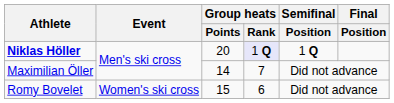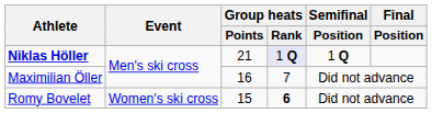Niklas Höller | Group heats / Points: 20 -> 21
Maximilian Öller | Group heats / Points: 14 -> 16
Romy Bovelet | Group heats / Rank: normal -> bold
